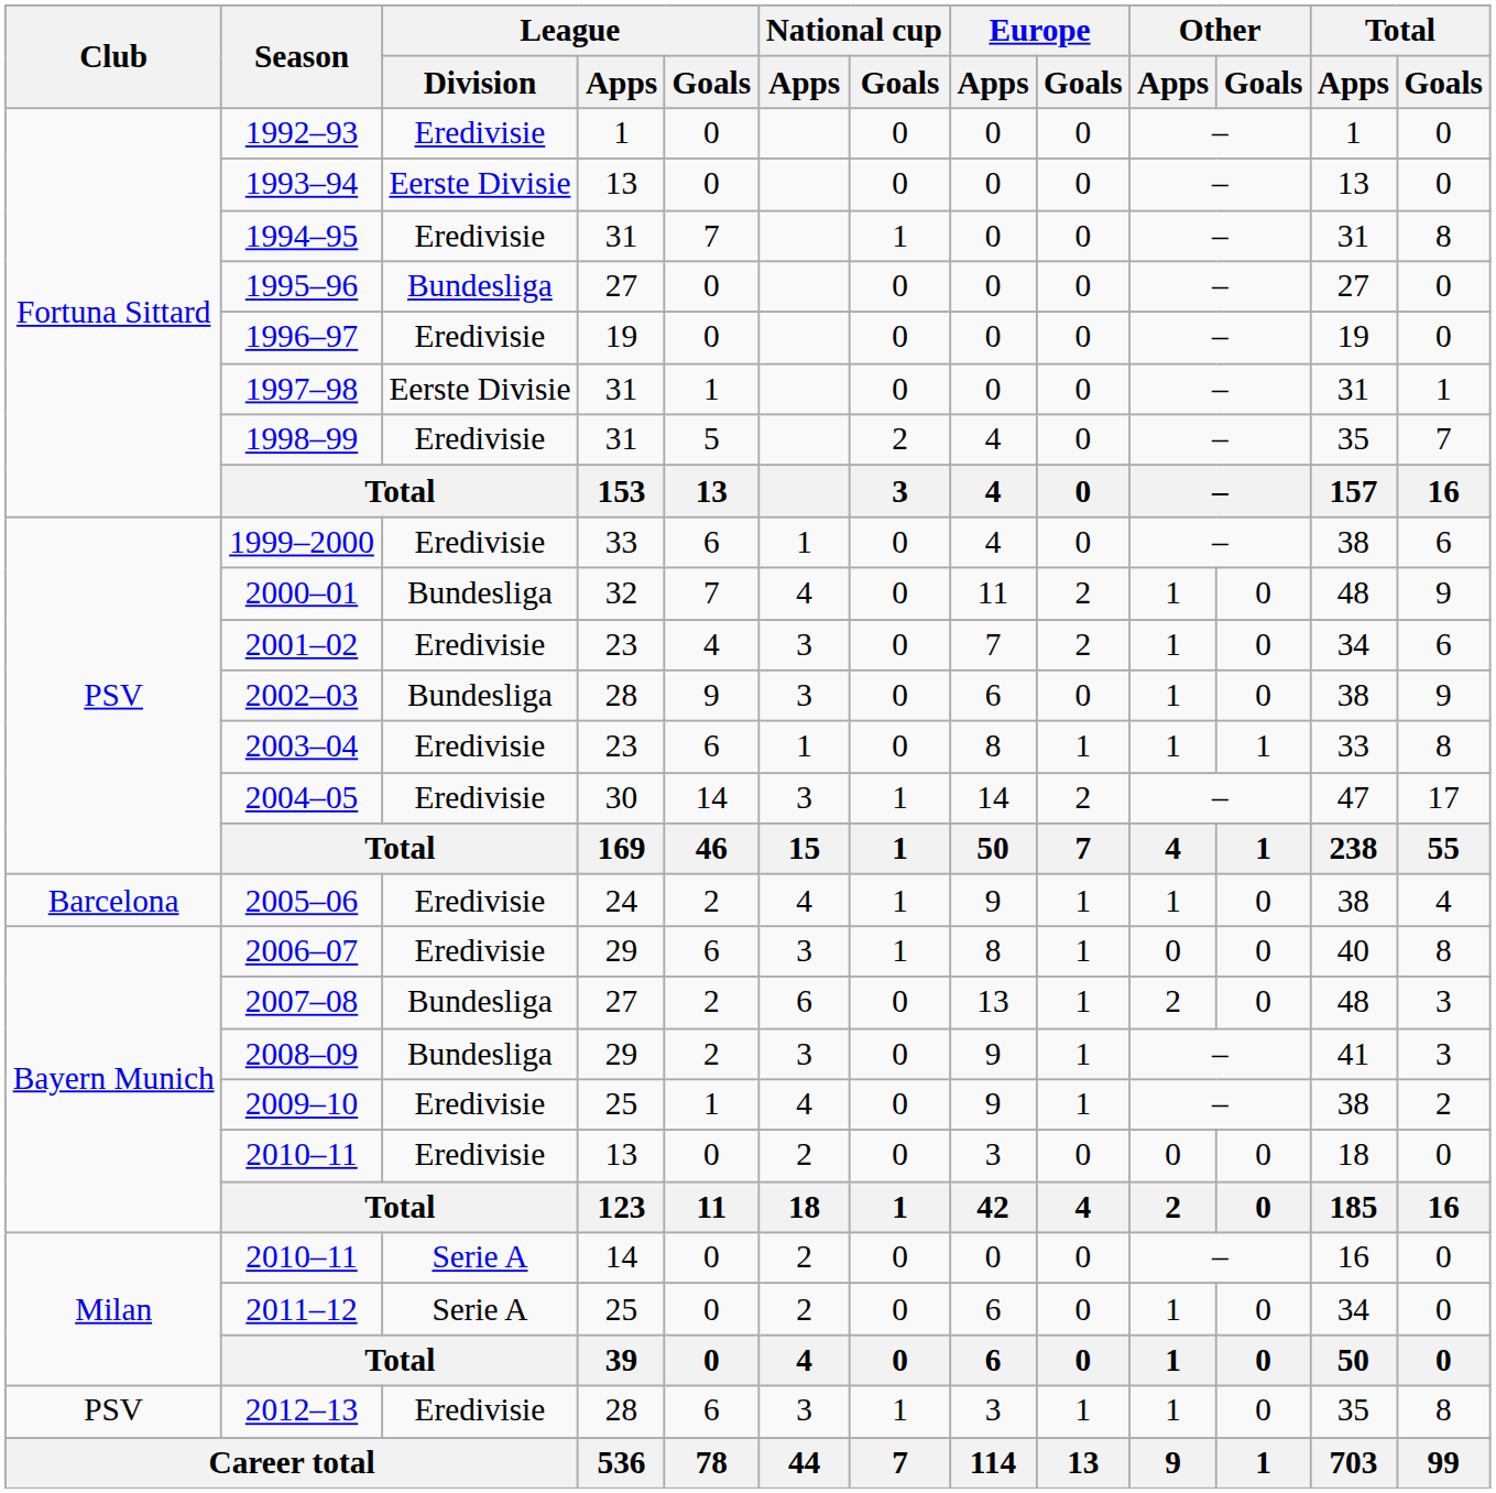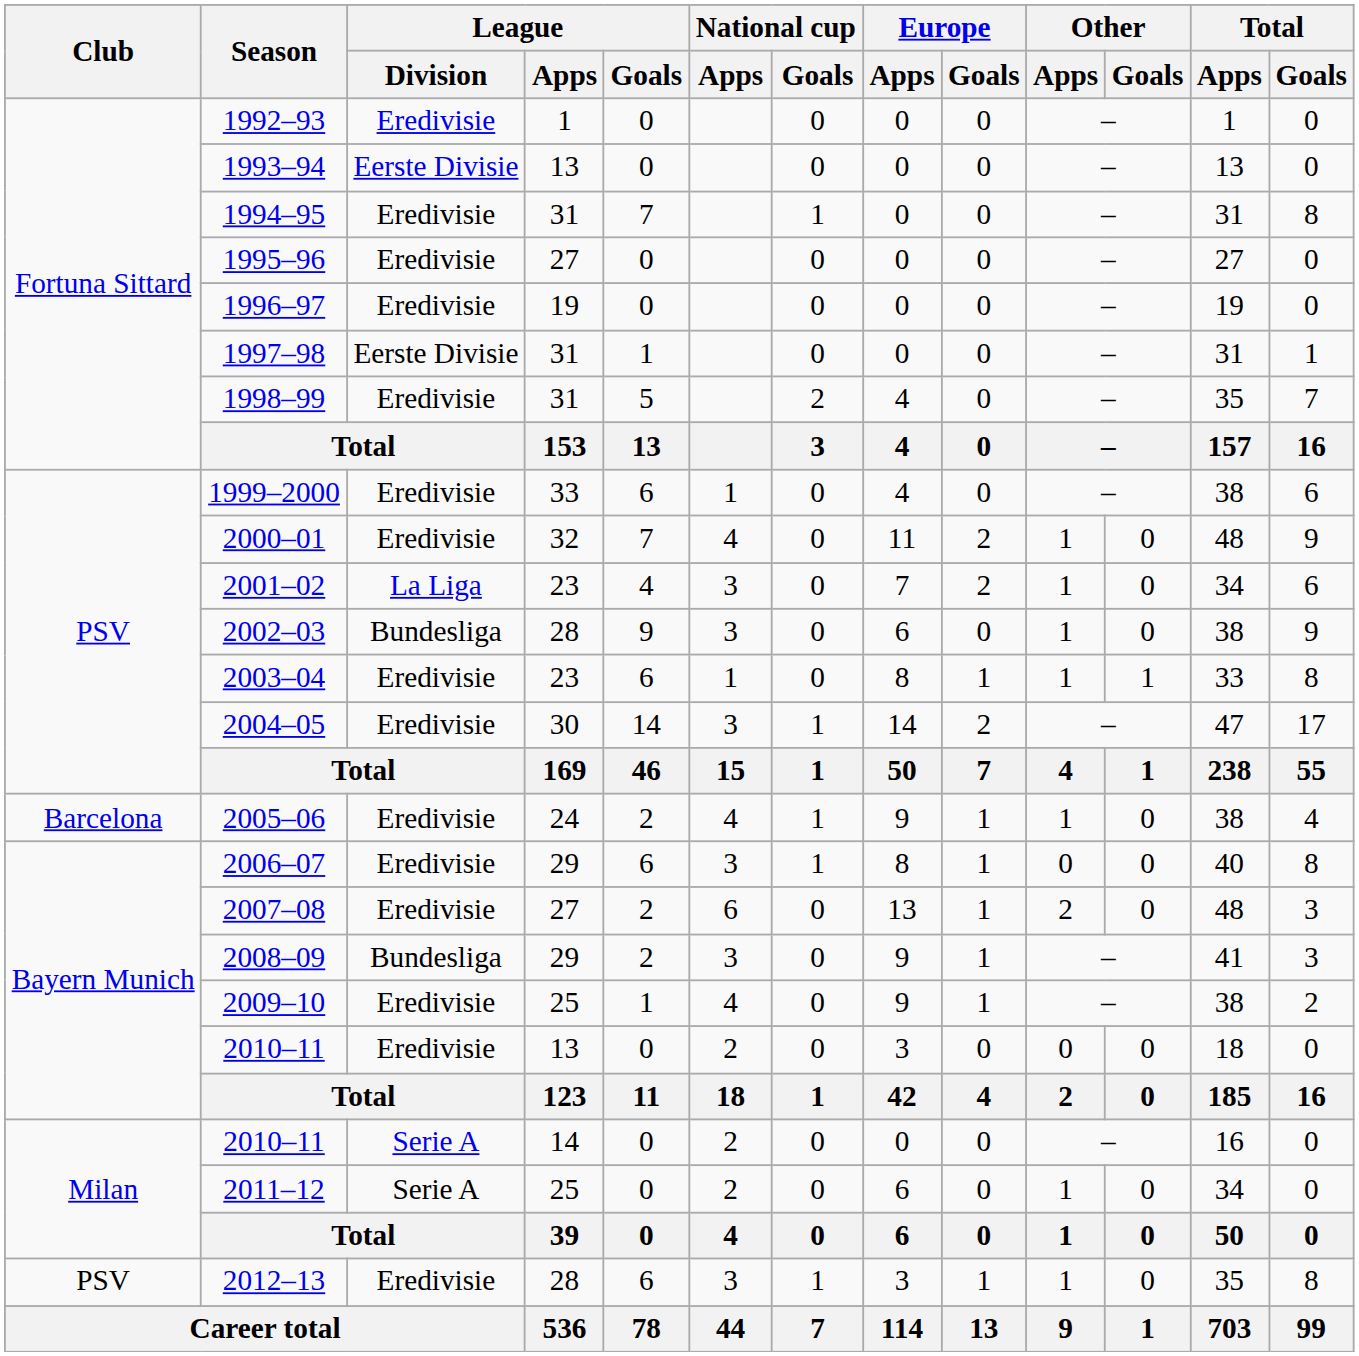1995–96 | League / Division: Bundesliga -> Eredivisie
2000–01 | League / Division: Bundesliga -> Eredivisie
2001–02 | League / Division: Eredivisie -> La Liga
2007–08 | League / Division: Bundesliga -> Eredivisie
